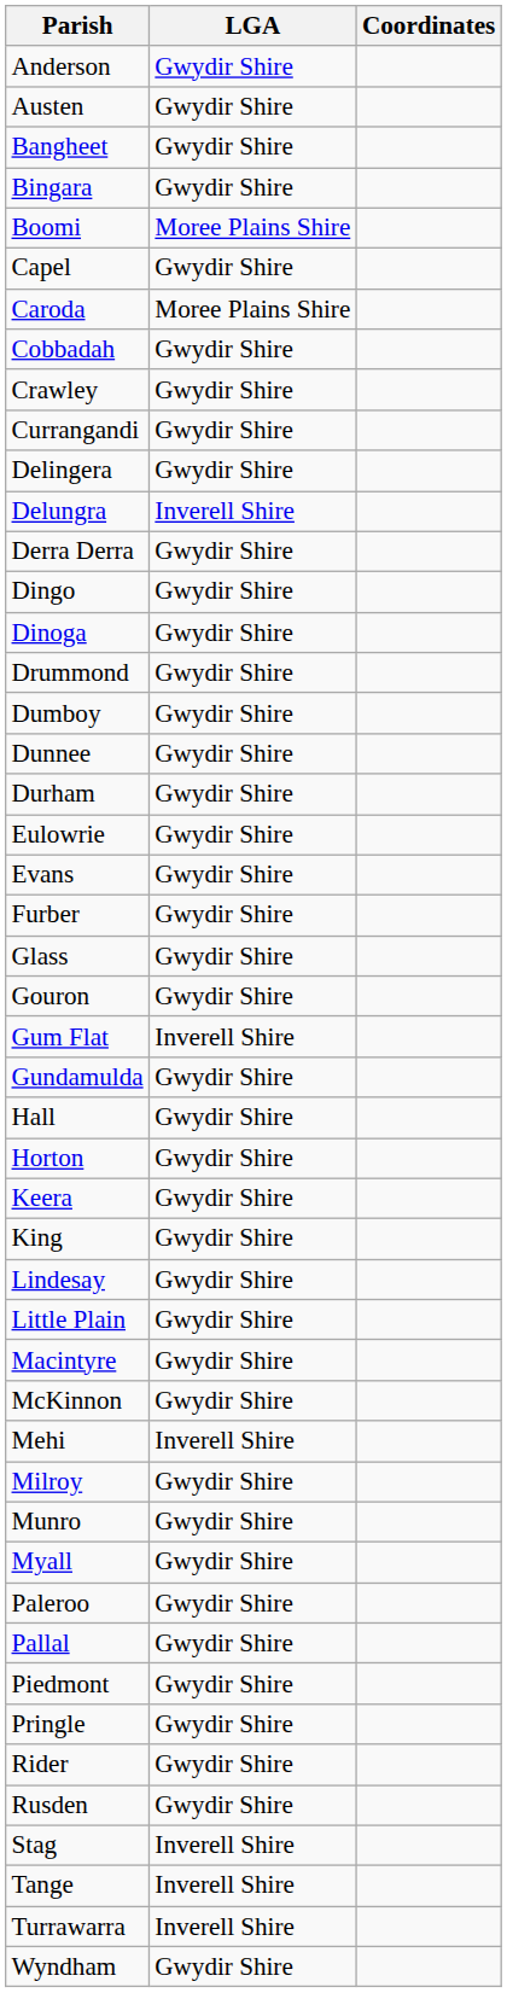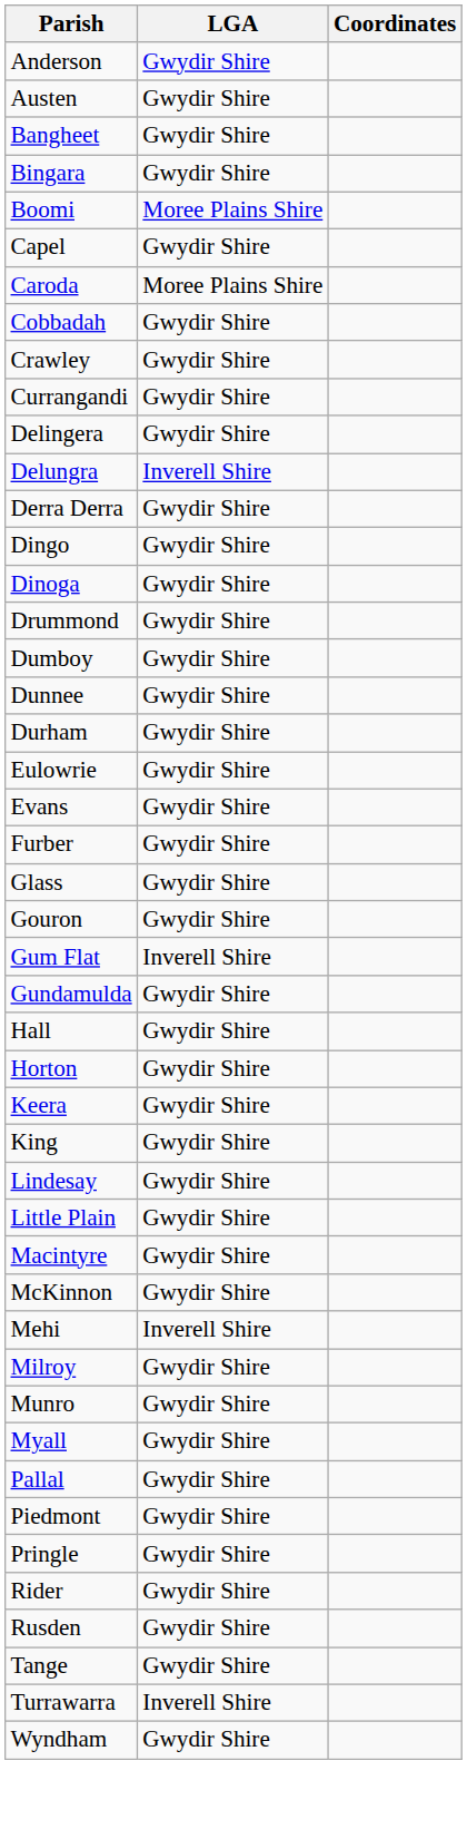- row: Paleroo | Gwydir Shire
- row: Stag | Inverell Shire
Tange | LGA: Inverell Shire -> Gwydir Shire
